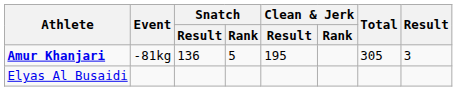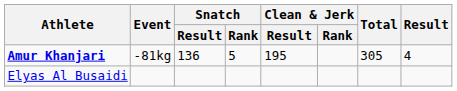Amur Khanjari | Result: 3 -> 4
